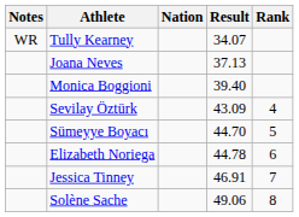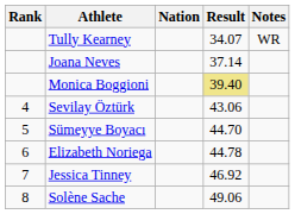columns swapped: Rank <-> Notes
Joana Neves | Result: 37.13 -> 37.14
Monica Boggioni | Result: no background -> khaki background
Sevilay Öztürk | Result: 43.09 -> 43.06
Jessica Tinney | Result: 46.91 -> 46.92
